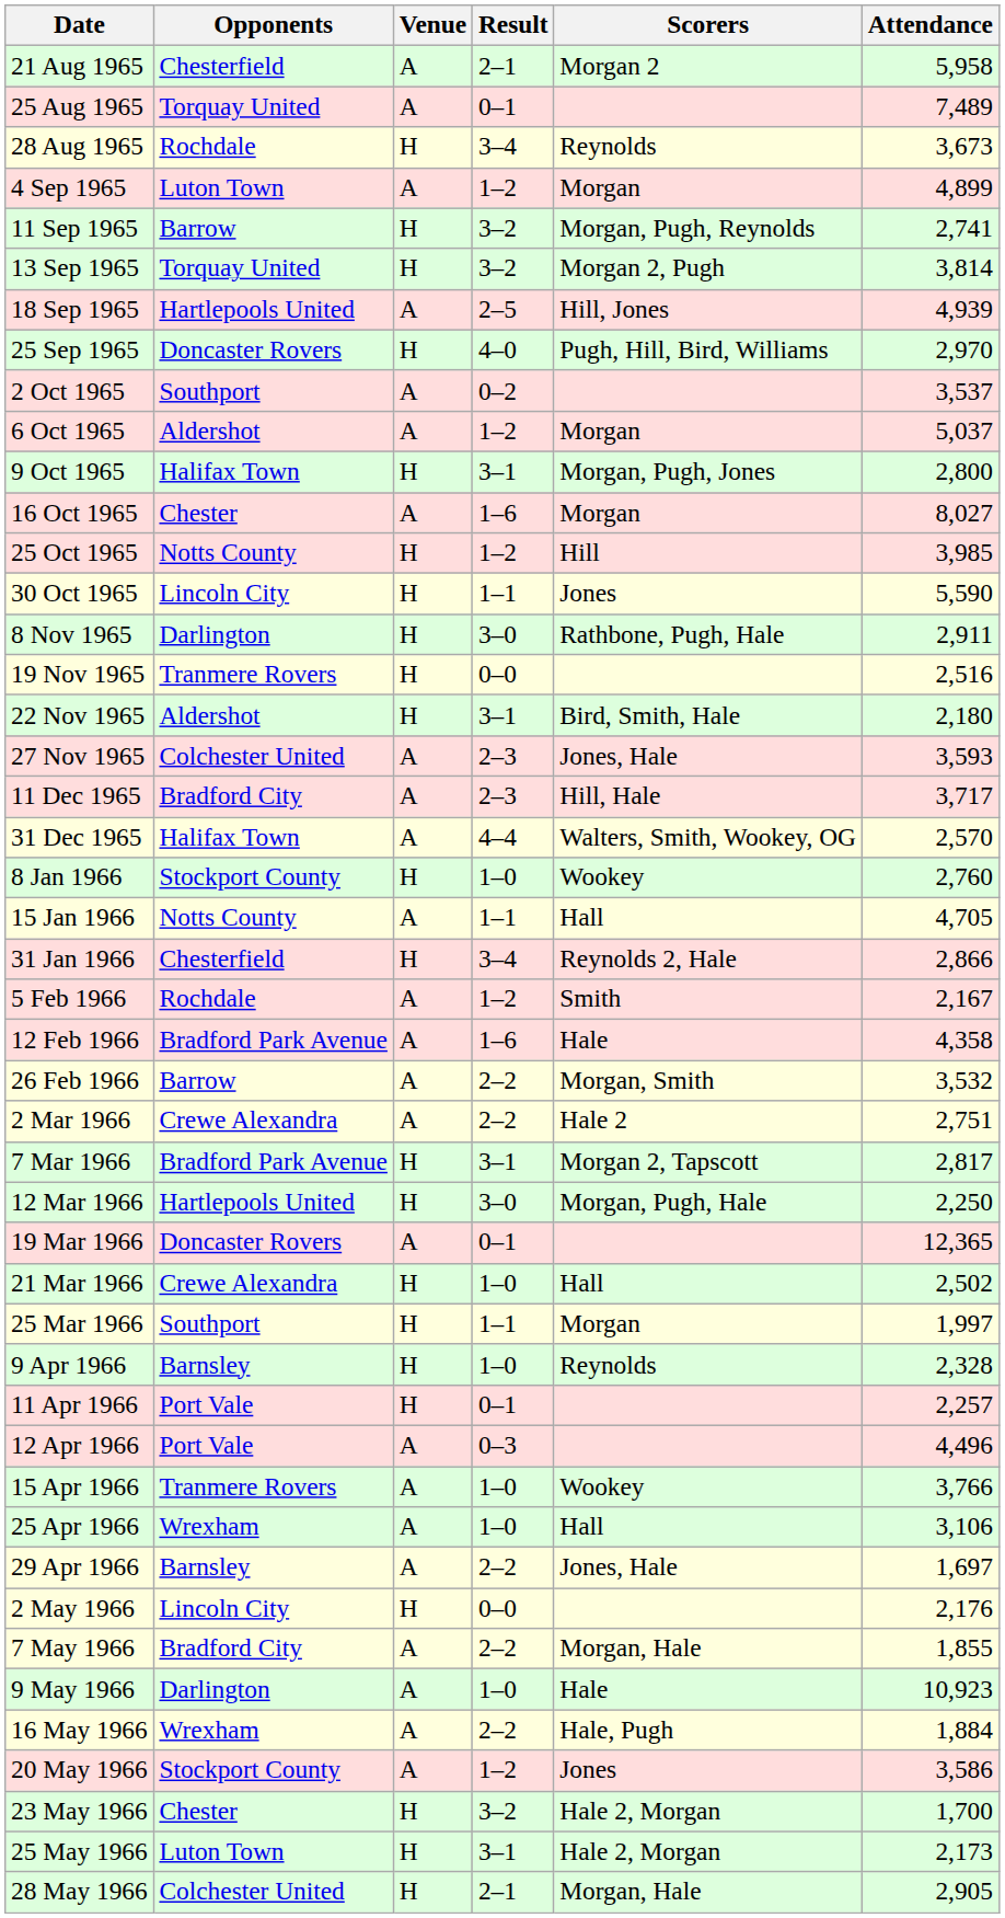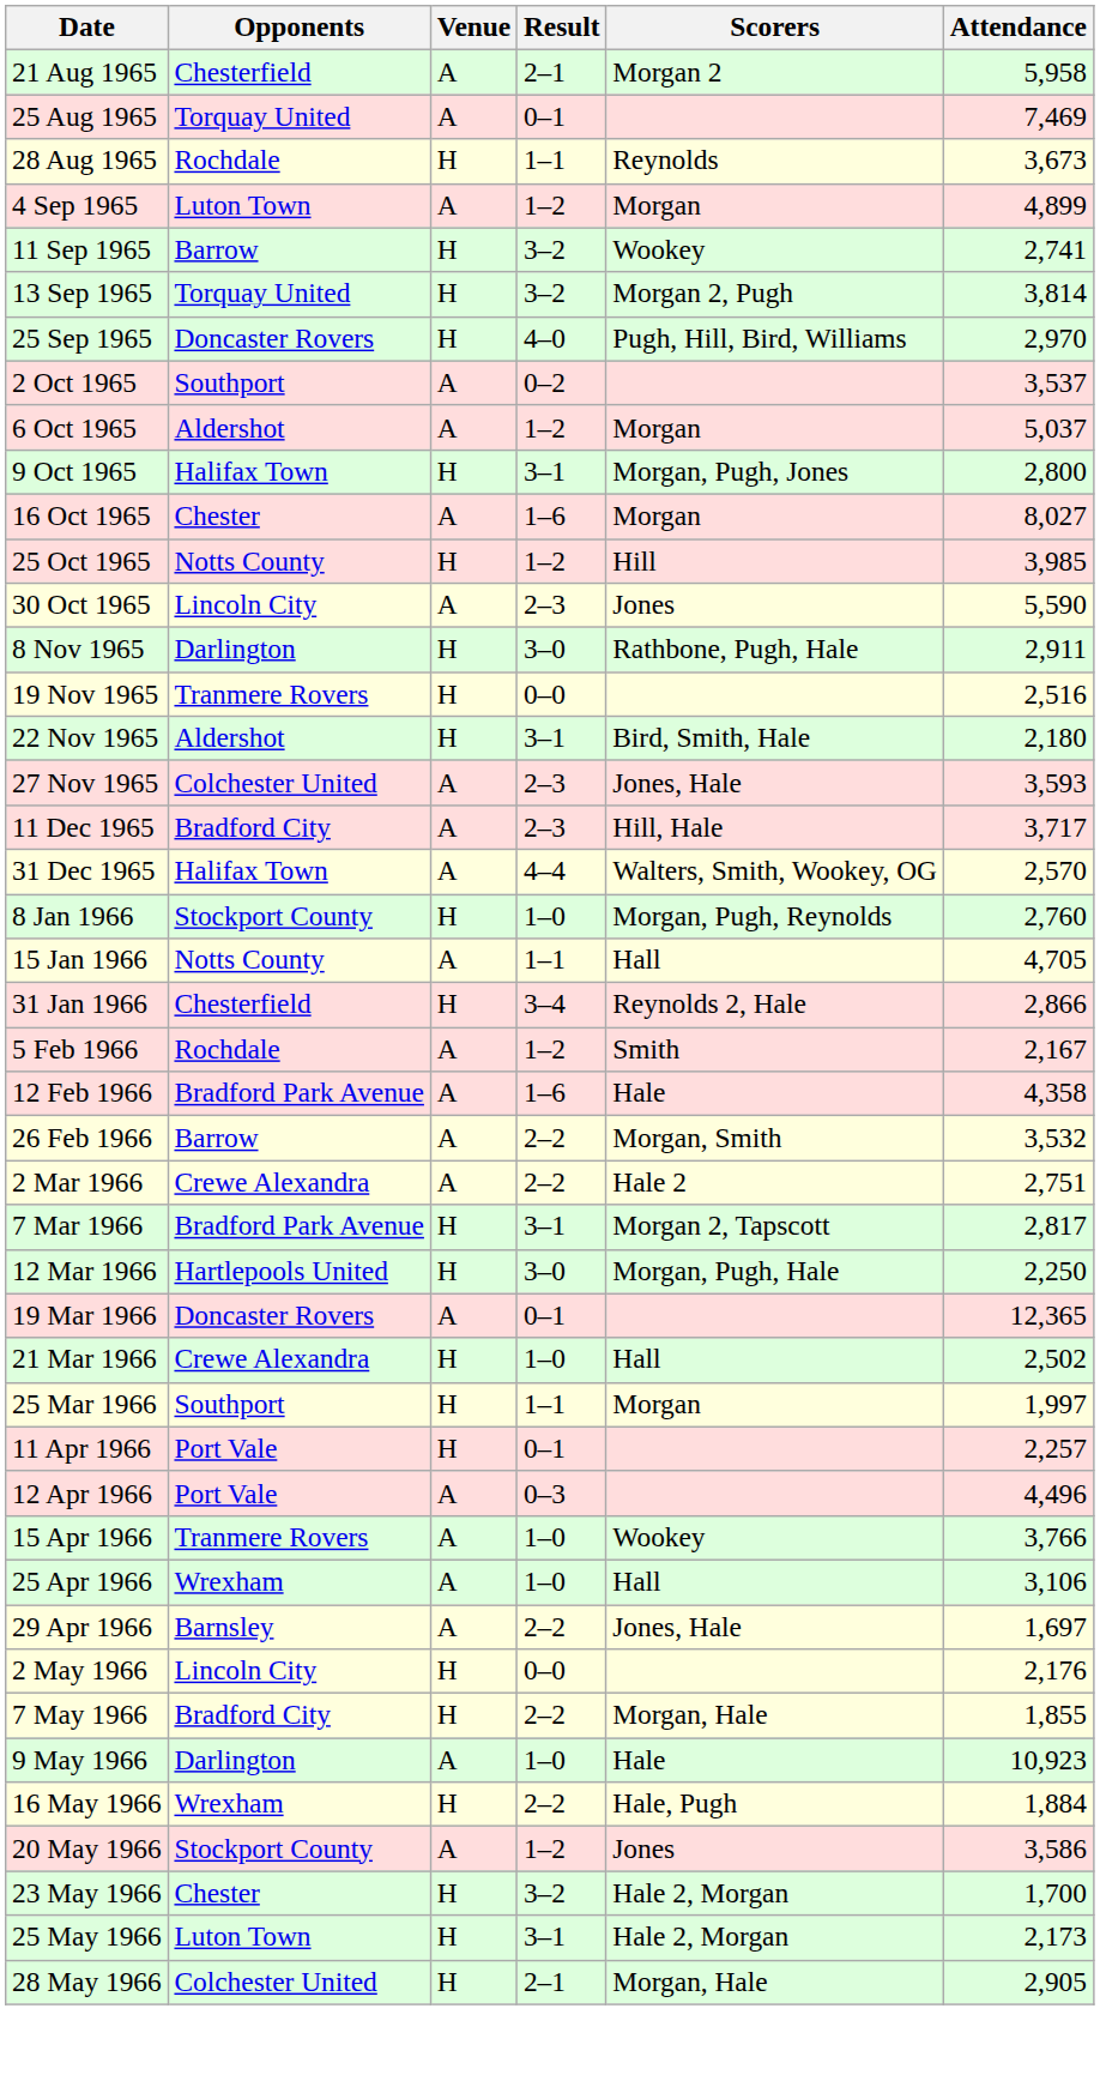25 Aug 1965 | Attendance: 7,489 -> 7,469
28 Aug 1965 | Result: 3–4 -> 1–1
11 Sep 1965 | Scorers: Morgan, Pugh, Reynolds -> Wookey
- row: 18 Sep 1965 | Hartlepools United | A | 2–5 | Hill, Jones | 4,939
30 Oct 1965 | Venue: H -> A
30 Oct 1965 | Result: 1–1 -> 2–3
8 Jan 1966 | Scorers: Wookey -> Morgan, Pugh, Reynolds
- row: 9 Apr 1966 | Barnsley | H | 1–0 | Reynolds | 2,328
7 May 1966 | Venue: A -> H
16 May 1966 | Venue: A -> H
